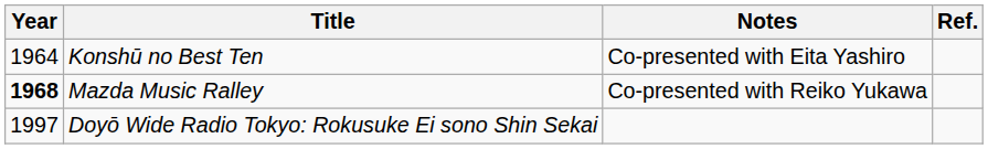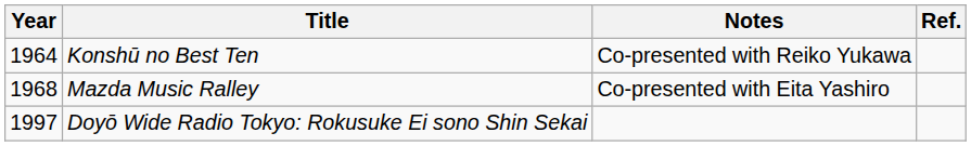Konshū no Best Ten | Notes: Co-presented with Eita Yashiro -> Co-presented with Reiko Yukawa
Mazda Music Ralley | Year: bold -> normal
Mazda Music Ralley | Notes: Co-presented with Reiko Yukawa -> Co-presented with Eita Yashiro
